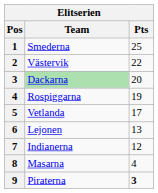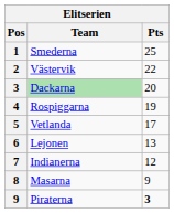Masarna | Pts: 4 -> 9
